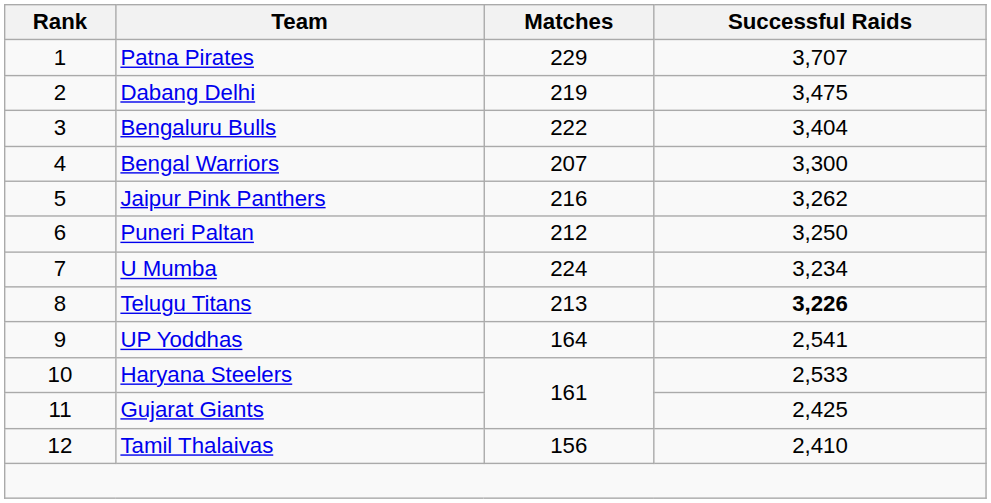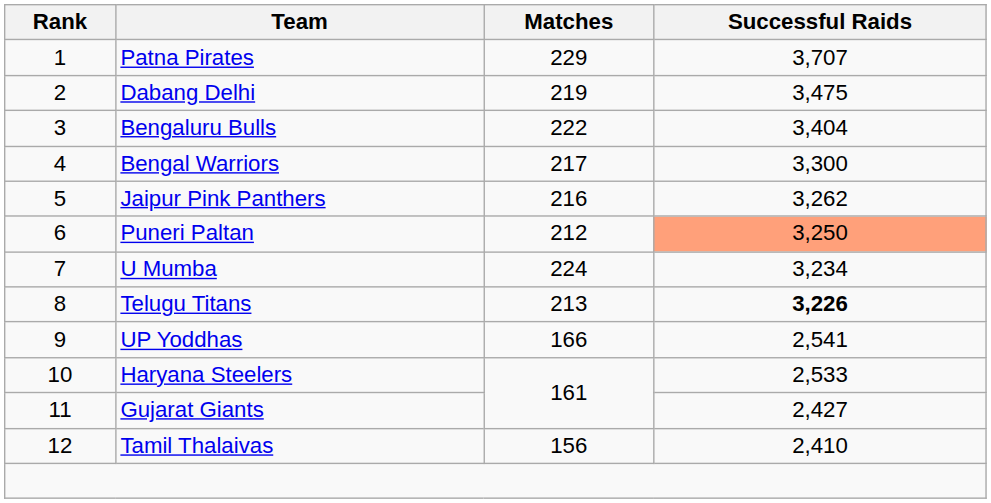Bengal Warriors | Matches: 207 -> 217
Puneri Paltan | Successful Raids: no background -> lightsalmon background
UP Yoddhas | Matches: 164 -> 166
Gujarat Giants | Successful Raids: 2,425 -> 2,427
